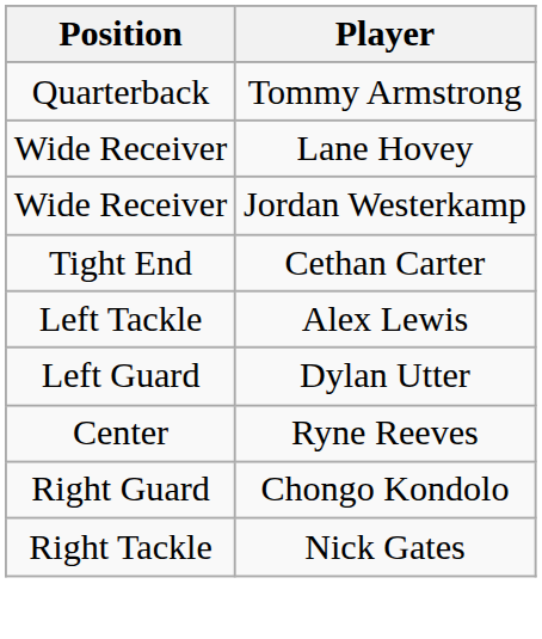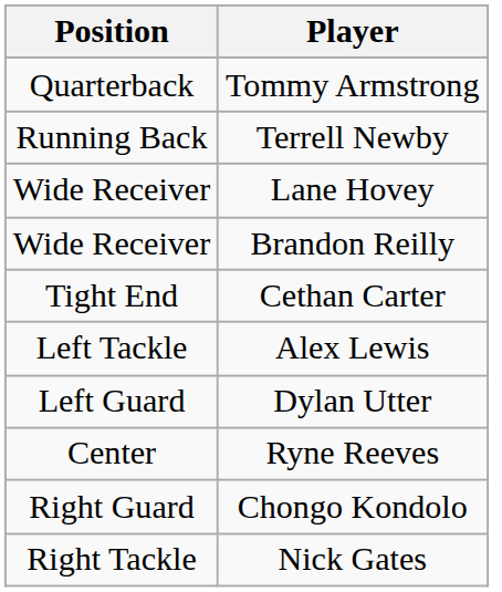+ row: Running Back | Terrell Newby
+ row: Wide Receiver | Brandon Reilly
- row: Wide Receiver | Jordan Westerkamp
